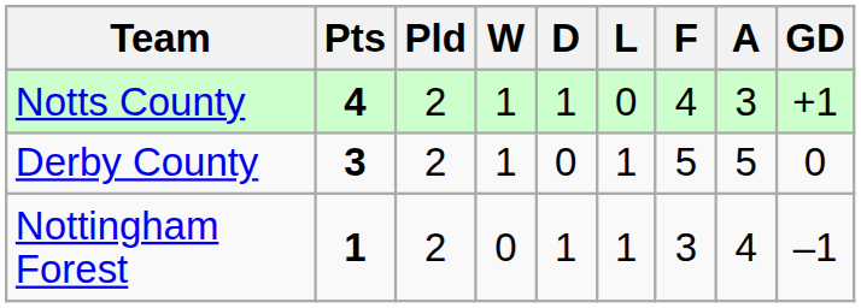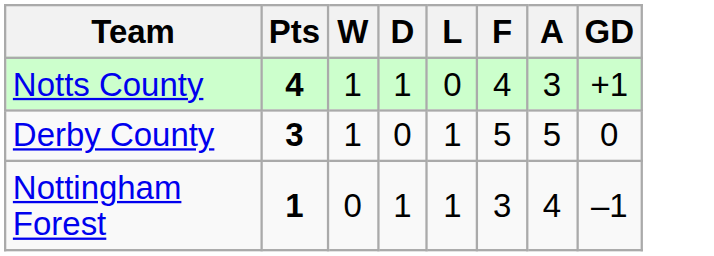- column: Pld | 2 | 2 | 2
